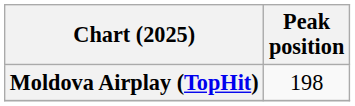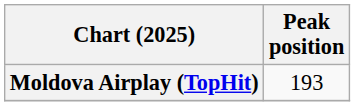Moldova Airplay (TopHit) | Peak position: 198 -> 193
